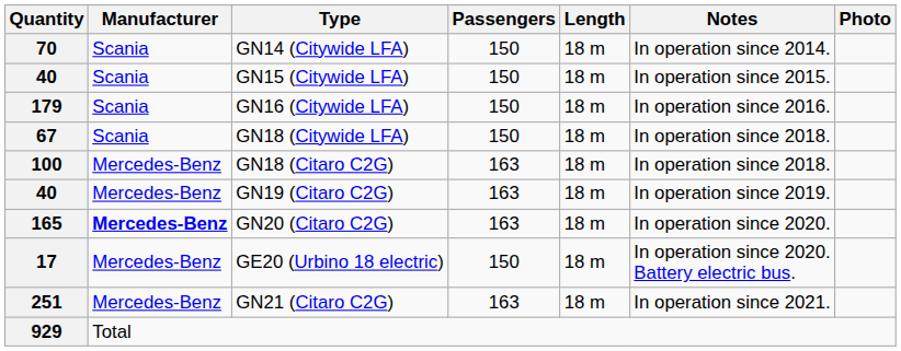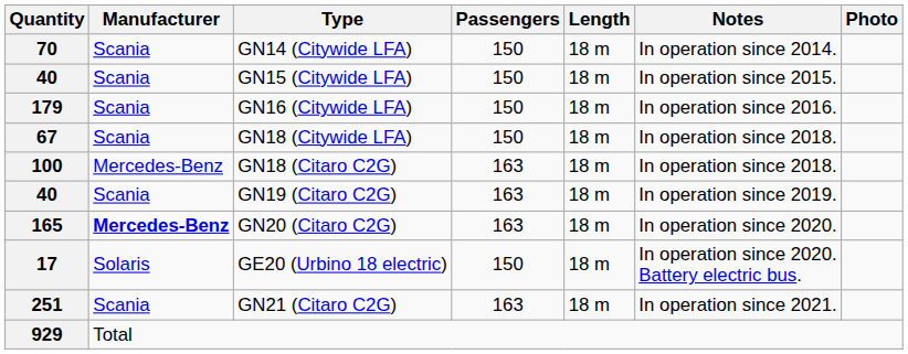40 / GN19 (Citaro C2G) | Manufacturer: Mercedes-Benz -> Scania
17 | Manufacturer: Mercedes-Benz -> Solaris
251 | Manufacturer: Mercedes-Benz -> Scania
